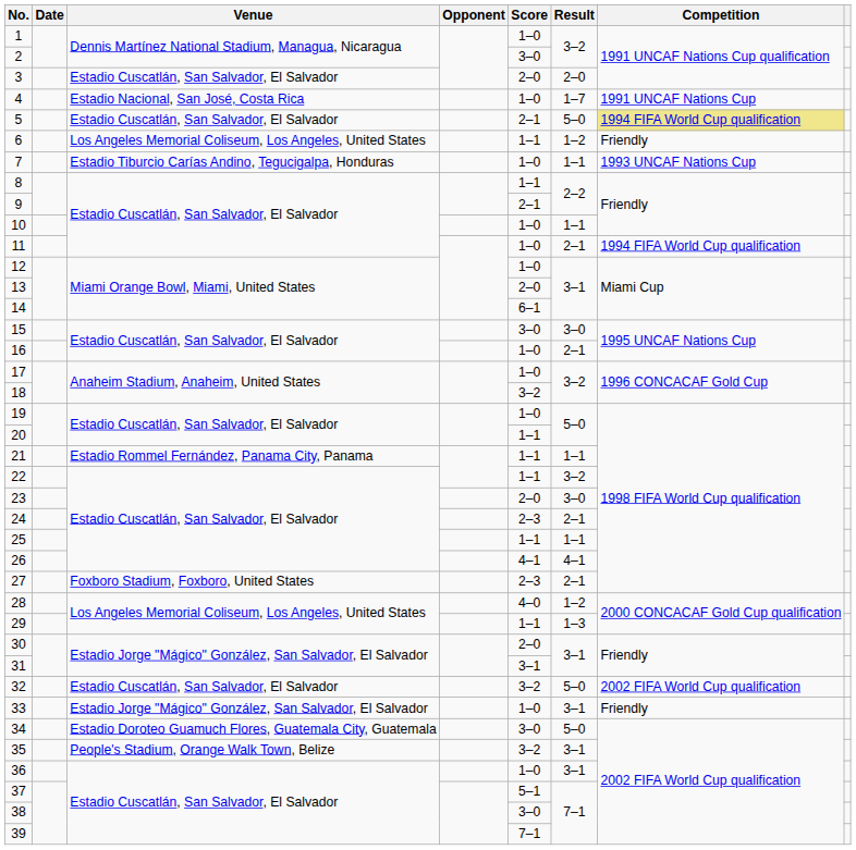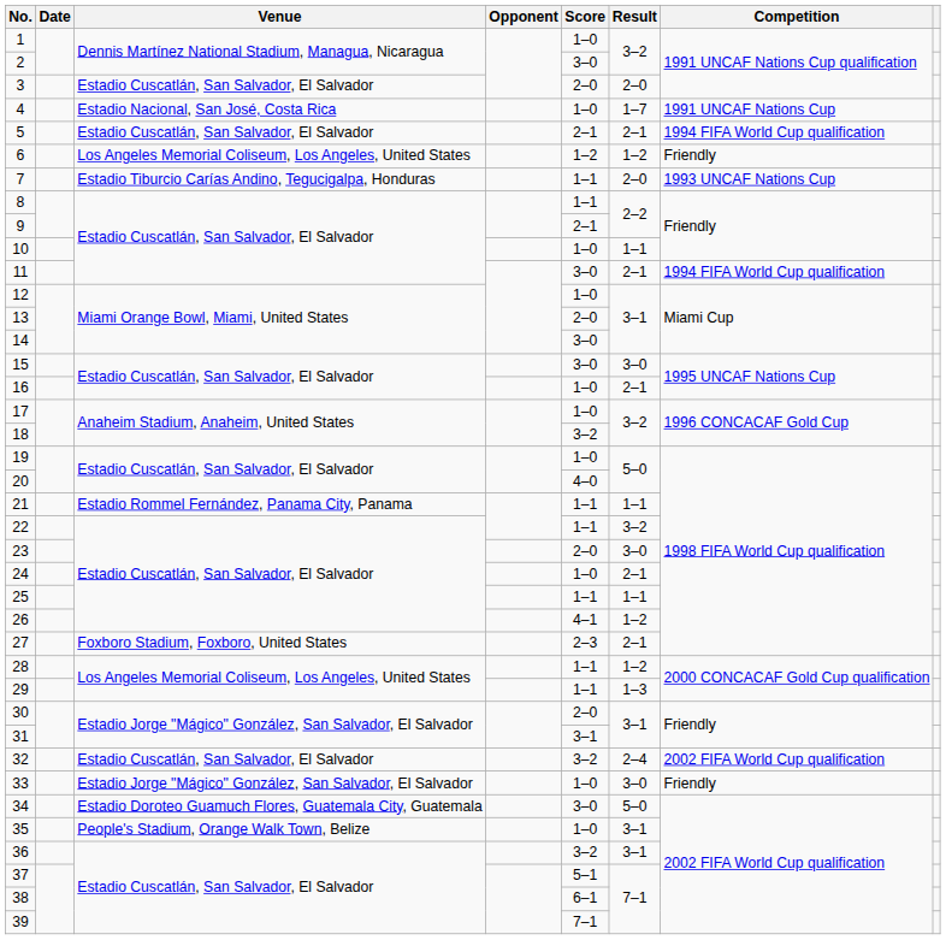5 | Result: 5–0 -> 2–1
5 | Competition: khaki background -> no background
6 | Score: 1–1 -> 1–2
7 | Score: 1–0 -> 1–1
7 | Result: 1–1 -> 2–0
11 | Score: 1–0 -> 3–0
14 | Score: 6–1 -> 3–0
20 | Score: 1–1 -> 4–0
24 | Score: 2–3 -> 1–0
26 | Result: 4–1 -> 1–2
28 | Score: 4–0 -> 1–1
32 | Result: 5–0 -> 2–4
33 | Result: 3–1 -> 3–0
35 | Score: 3–2 -> 1–0
36 | Score: 1–0 -> 3–2
38 | Score: 3–0 -> 6–1
